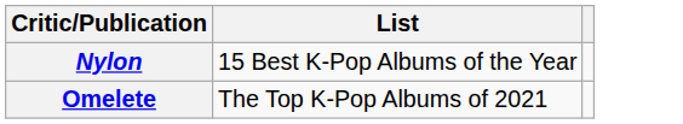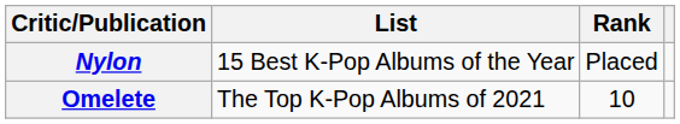+ column: Rank | Placed | 10
